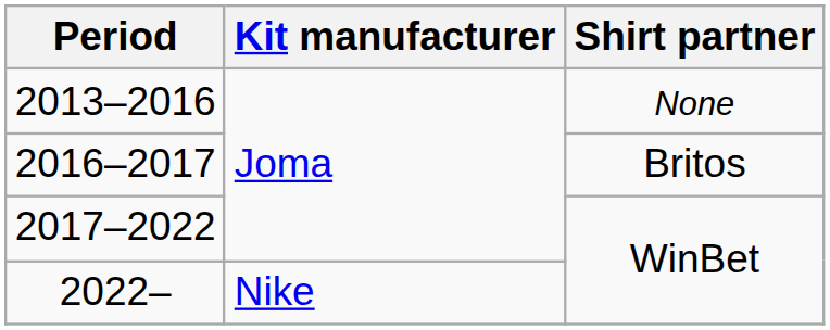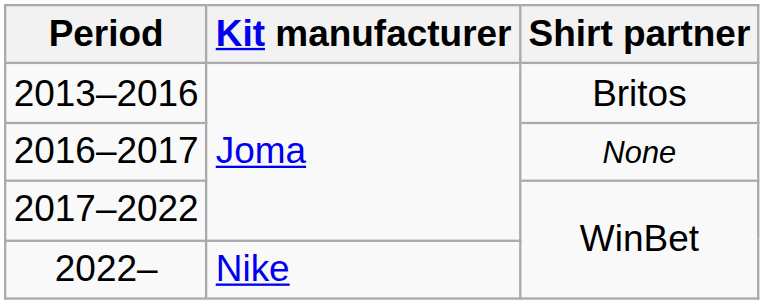2013–2016 | Shirt partner: None -> Britos
2016–2017 | Shirt partner: Britos -> None
